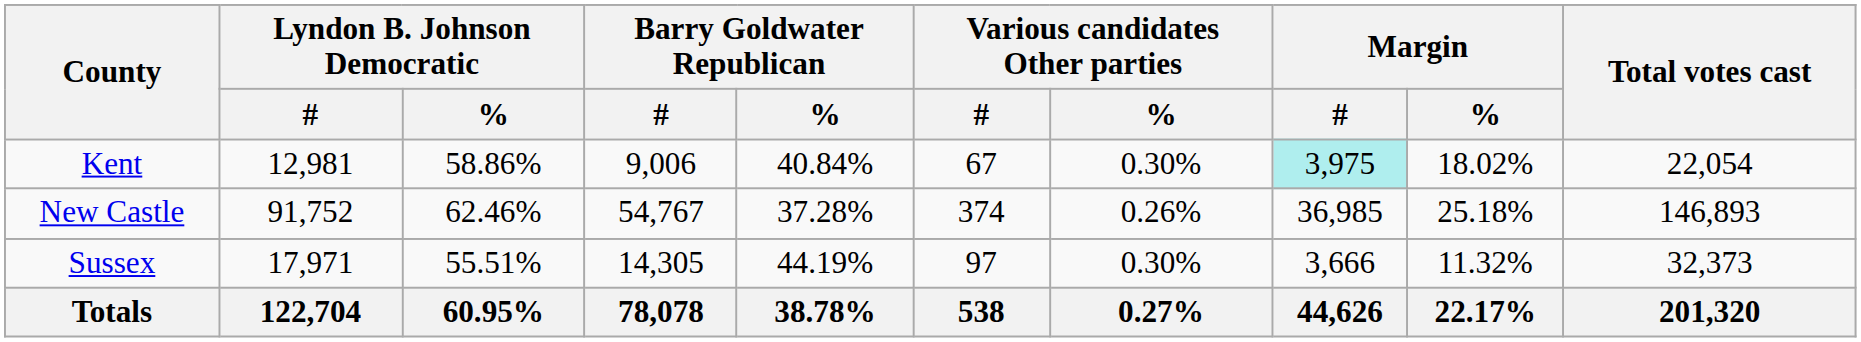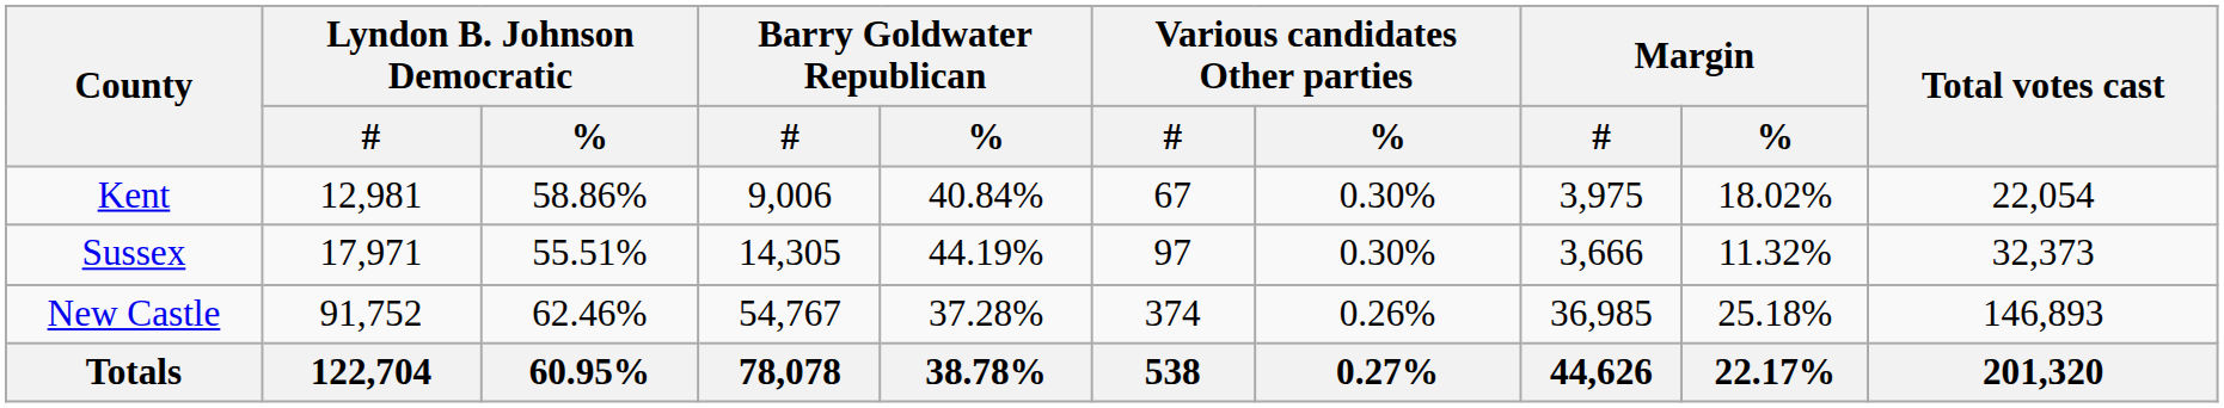Kent | Margin / #: paleturquoise background -> no background
rows swapped: New Castle <-> Sussex
